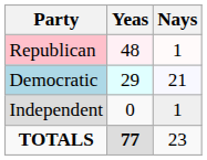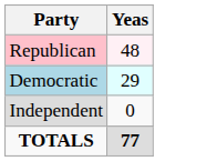- column: Nays | 1 | 21 | 1 | 23
